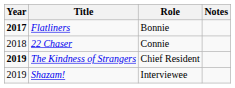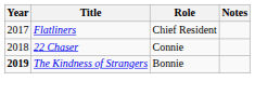Flatliners | Year: bold -> normal
Flatliners | Role: Bonnie -> Chief Resident
The Kindness of Strangers | Role: Chief Resident -> Bonnie
- row: 2019 | Shazam! | Interviewee
